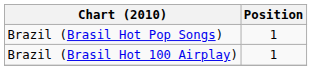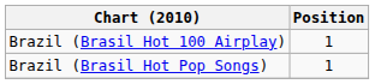rows swapped: Brazil (Brasil Hot 100 Airplay) <-> Brazil (Brasil Hot Pop Songs)
